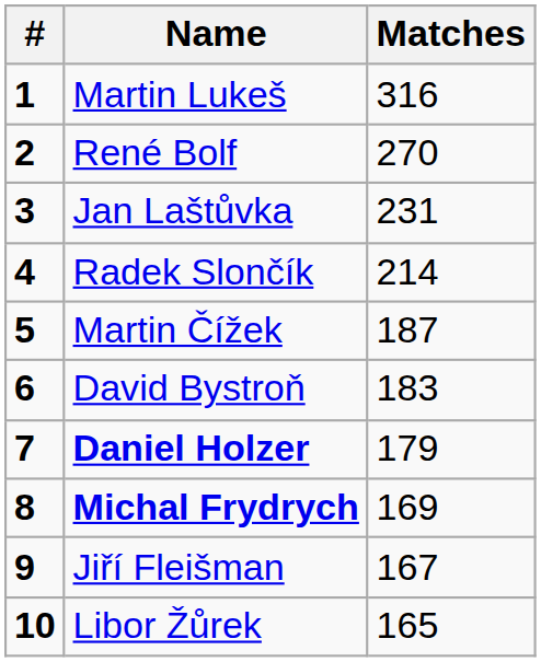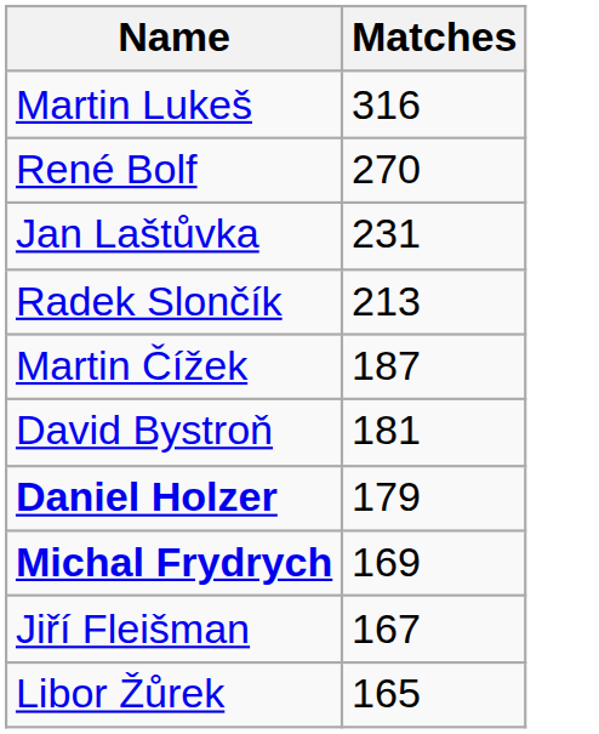- column: # | 1 | 2 | 3 | 4 | 5 | 6 | 7 | 8 | 9 | 10
Radek Slončík | Matches: 214 -> 213
David Bystroň | Matches: 183 -> 181
